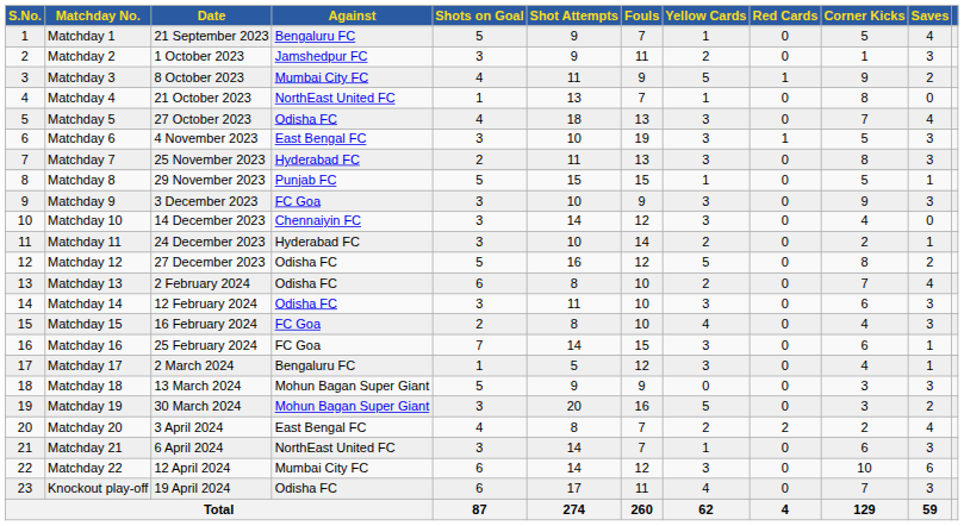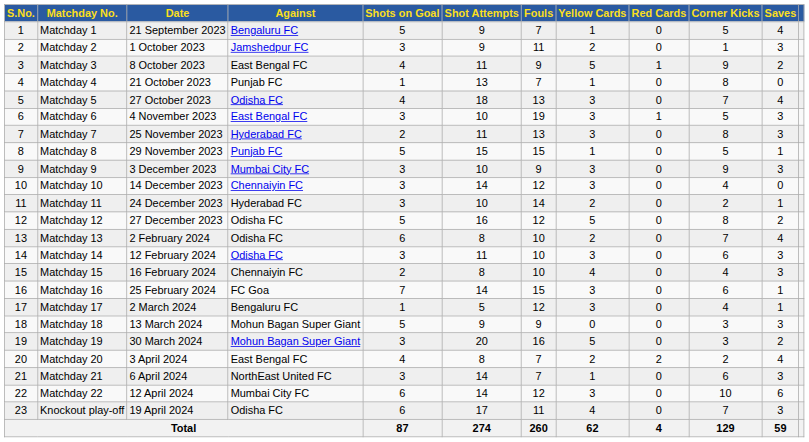Matchday 3 | Against: Mumbai City FC -> East Bengal FC
Matchday 4 | Against: NorthEast United FC -> Punjab FC
Matchday 9 | Against: FC Goa -> Mumbai City FC
Matchday 15 | Against: FC Goa -> Chennaiyin FC
